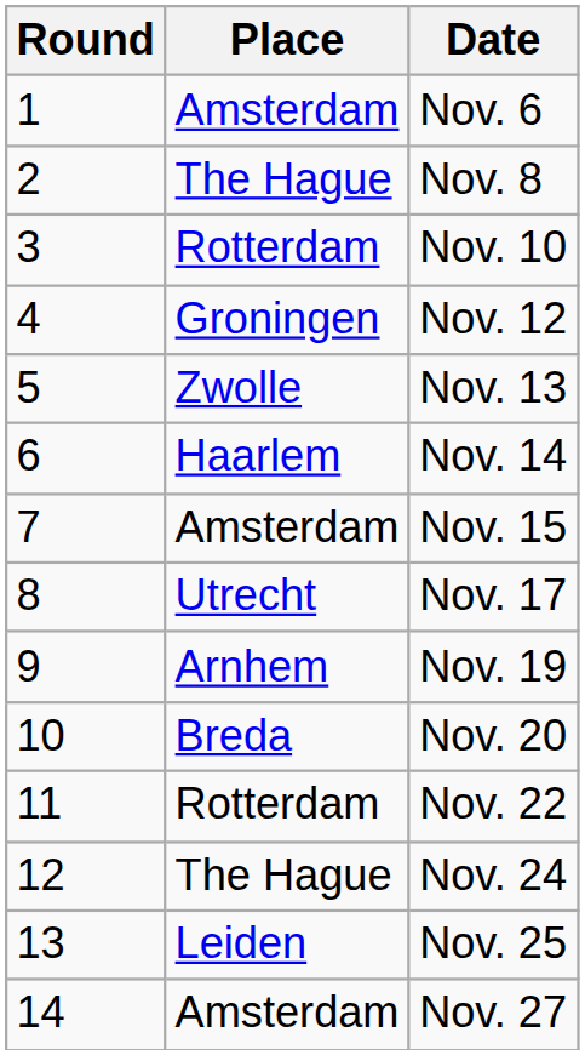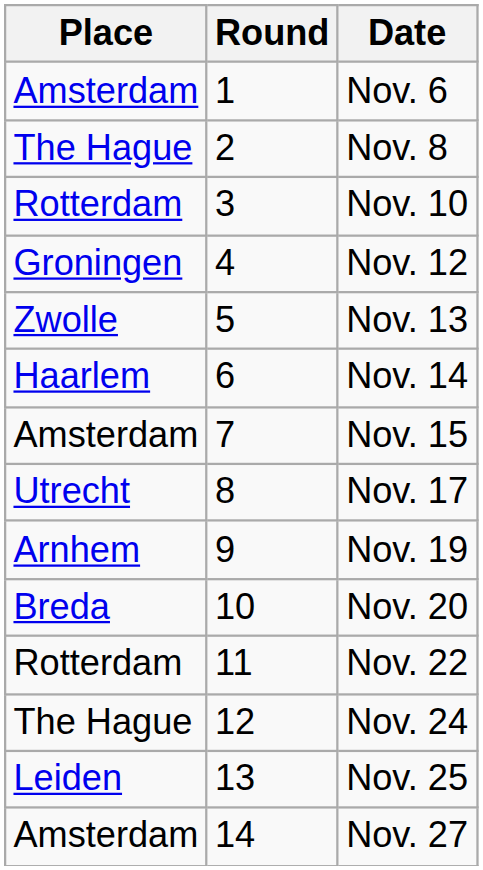columns swapped: Round <-> Place
